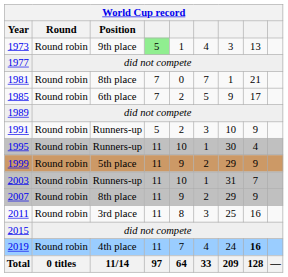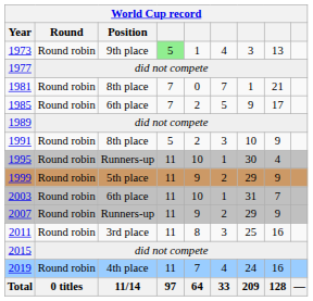1991 | Position: Runners-up -> 8th place
2003 | Position: Runners-up -> 6th place
2007 | Position: 8th place -> Runners-up
2019 | column 8: bold -> normal
